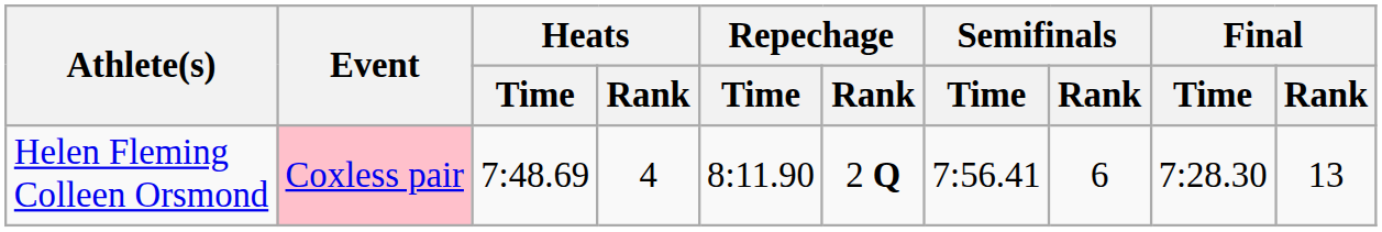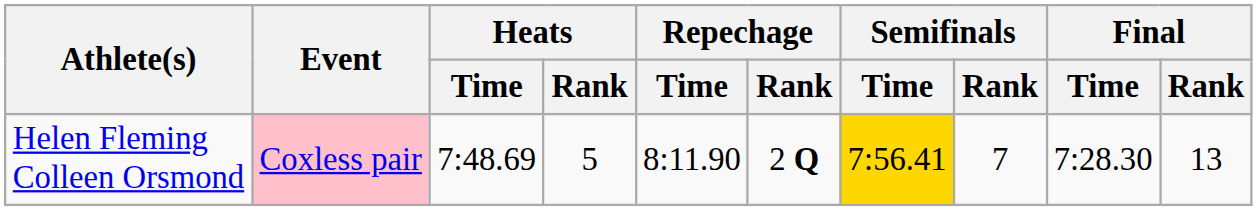Helen Fleming Colleen Orsmond | Heats / Rank: 4 -> 5
Helen Fleming Colleen Orsmond | Semifinals / Time: no background -> gold background
Helen Fleming Colleen Orsmond | Semifinals / Rank: 6 -> 7
